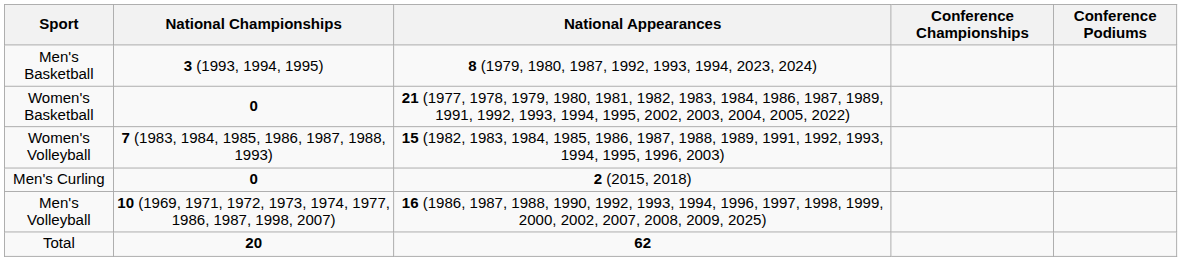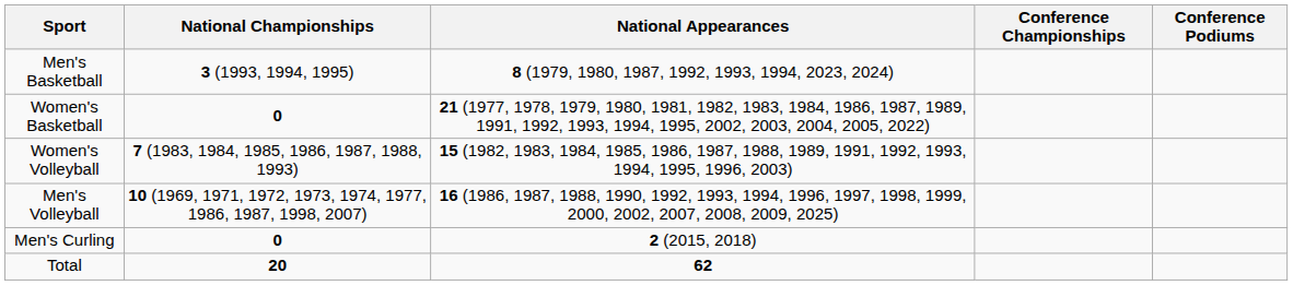rows swapped: Men's Volleyball <-> Men's Curling
